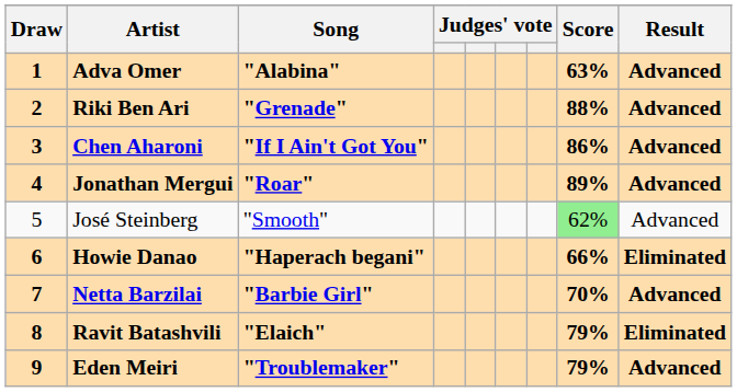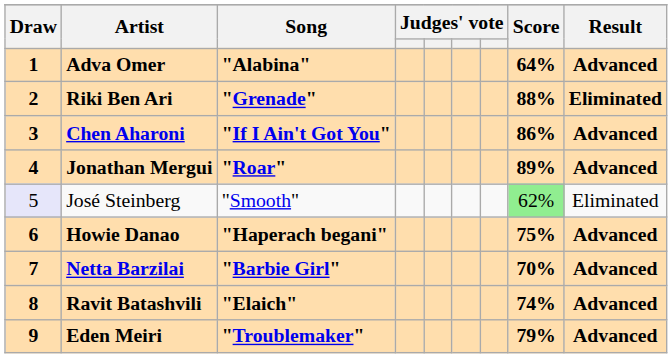Adva Omer | Score: 63% -> 64%
Riki Ben Ari | Result: Advanced -> Eliminated
José Steinberg | Draw: no background -> lavender background
José Steinberg | Result: Advanced -> Eliminated
Howie Danao | Score: 66% -> 75%
Howie Danao | Result: Eliminated -> Advanced
Ravit Batashvili | Score: 79% -> 74%
Ravit Batashvili | Result: Eliminated -> Advanced
